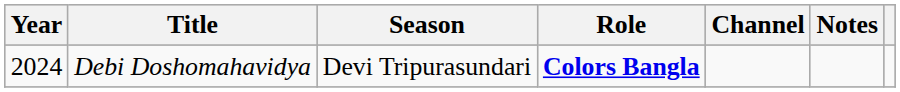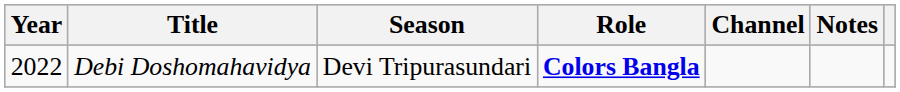Debi Doshomahavidya | Year: 2024 -> 2022
